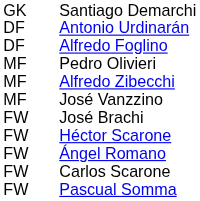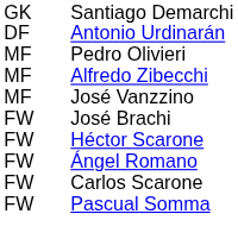- row: DF | Alfredo Foglino
